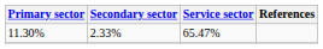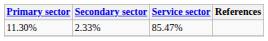11.30% | Service sector: 65.47% -> 85.47%
